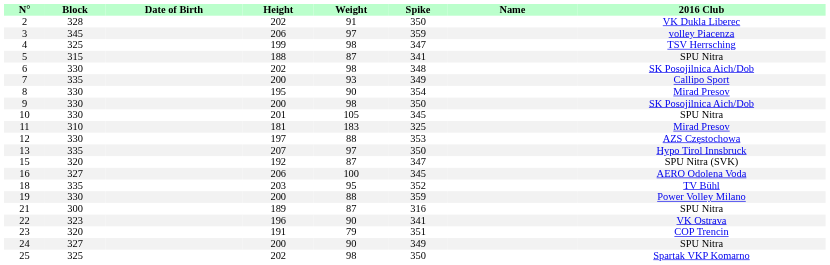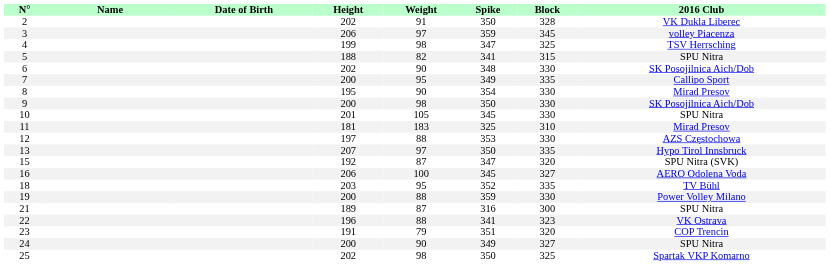columns swapped: Name <-> Block
5 | Weight: 87 -> 82
6 | Weight: 98 -> 90
7 | Weight: 93 -> 95
22 | Weight: 90 -> 88
